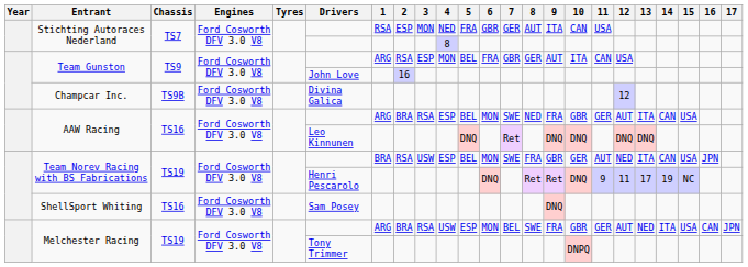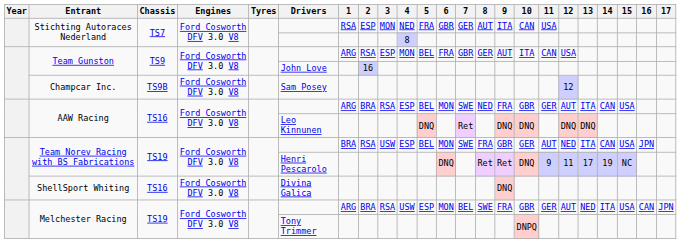Champcar Inc. | Drivers: Divina Galica -> Sam Posey
ShellSport Whiting | Drivers: Sam Posey -> Divina Galica
